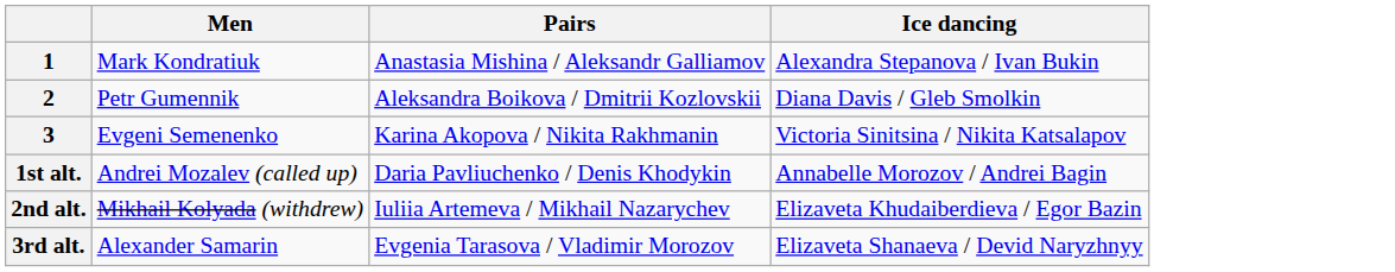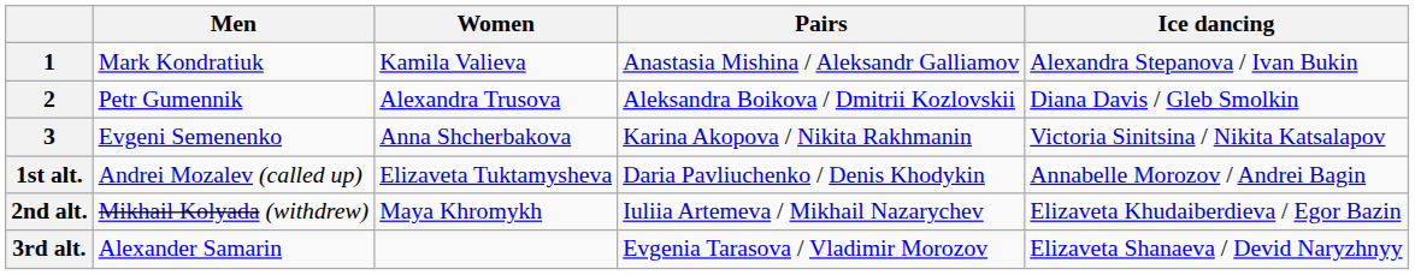+ column: Women | Kamila Valieva | Alexandra Trusova | Anna Shcherbakova | Elizaveta Tuktamysheva | Maya Khromykh
